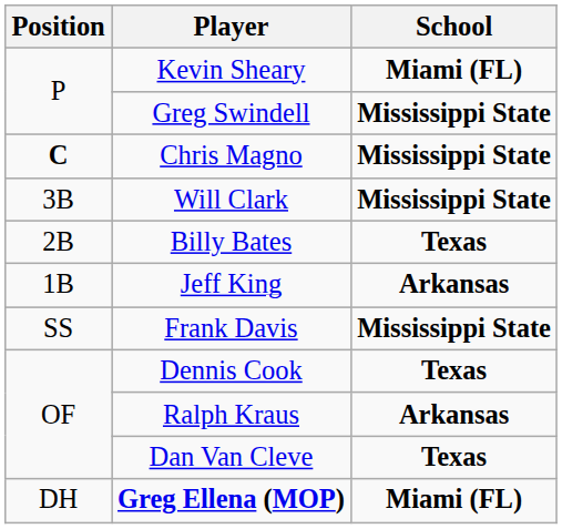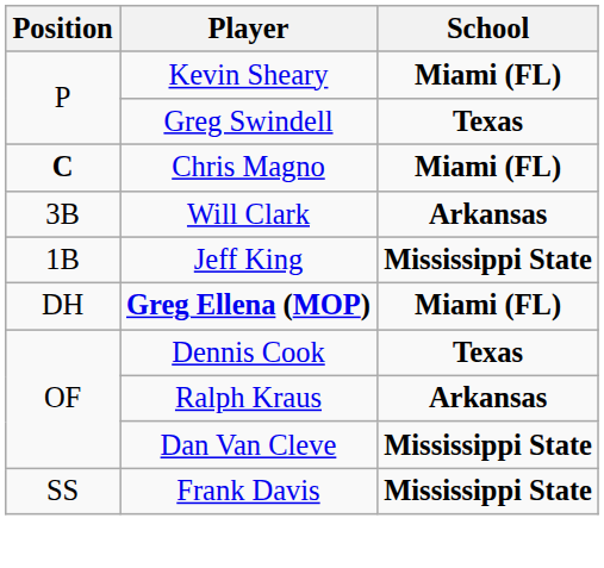Greg Swindell | School: Mississippi State -> Texas
Chris Magno | School: Mississippi State -> Miami (FL)
Will Clark | School: Mississippi State -> Arkansas
- row: 2B | Billy Bates | Texas
Jeff King | School: Arkansas -> Mississippi State
rows swapped: Frank Davis <-> Greg Ellena (MOP)
Dan Van Cleve | School: Texas -> Mississippi State
